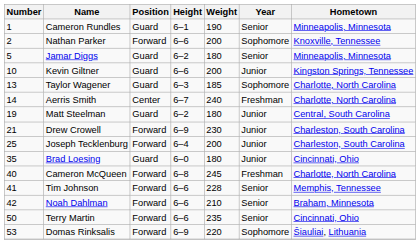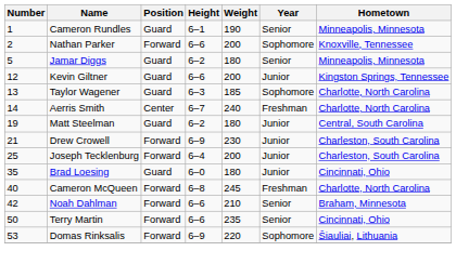Kevin Giltner | Number: 10 -> 12
- row: 41 | Tim Johnson | Forward | 6–6 | 228 | Senior | Memphis, Tennessee
